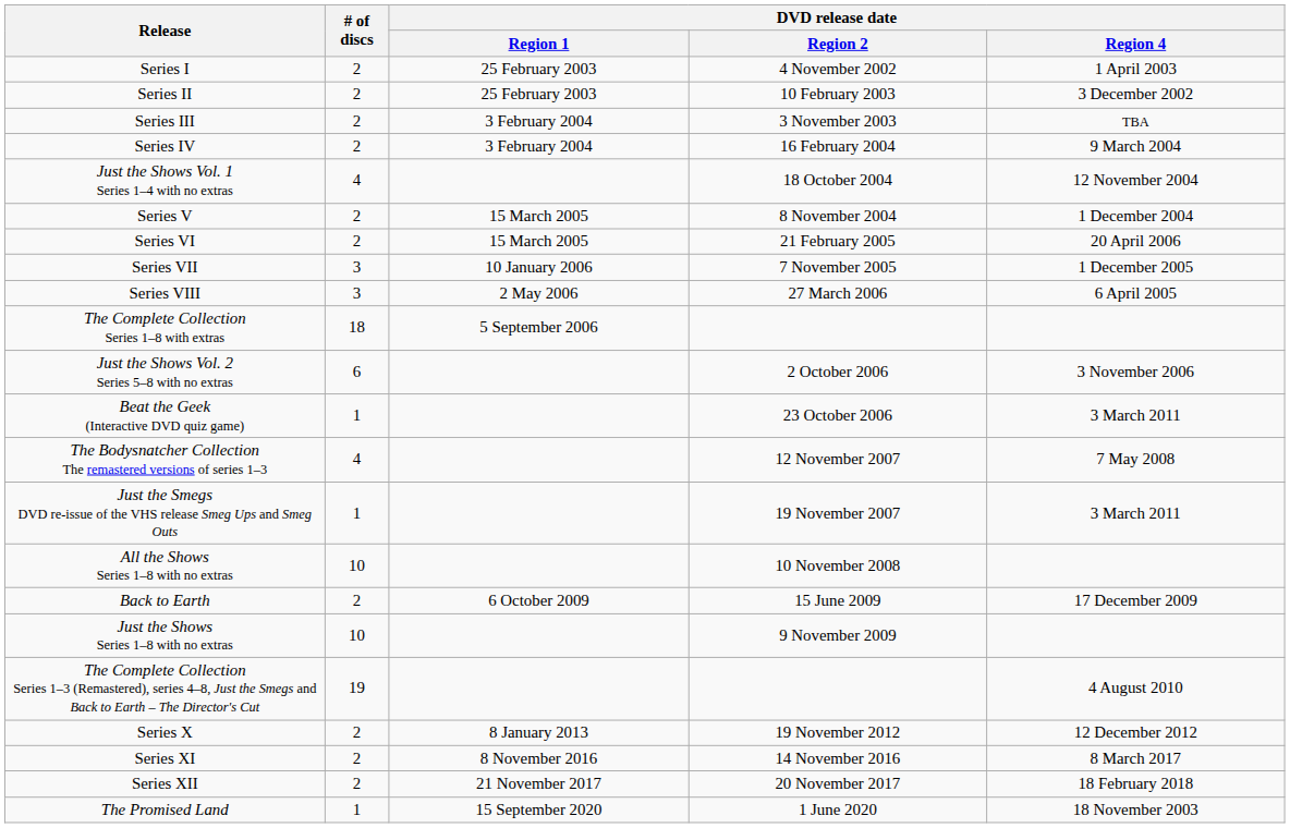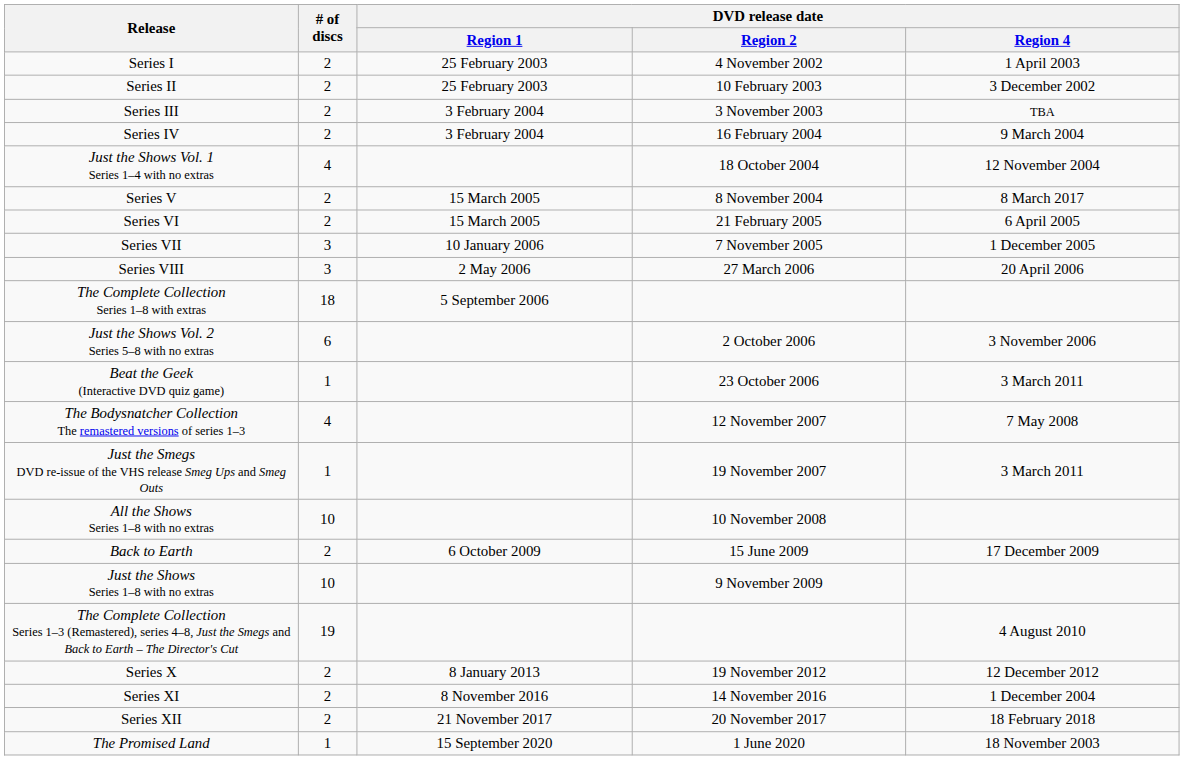Series V | DVD release date / Region 4: 1 December 2004 -> 8 March 2017
Series VI | DVD release date / Region 4: 20 April 2006 -> 6 April 2005
Series VIII | DVD release date / Region 4: 6 April 2005 -> 20 April 2006
Series XI | DVD release date / Region 4: 8 March 2017 -> 1 December 2004
